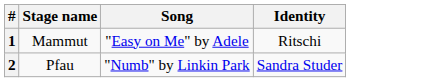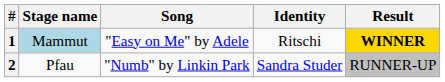+ column: Result | WINNER | RUNNER-UP
1 | Stage name: no background -> lightblue background
